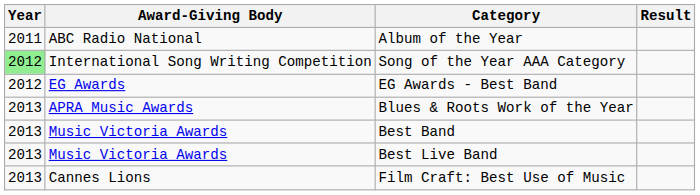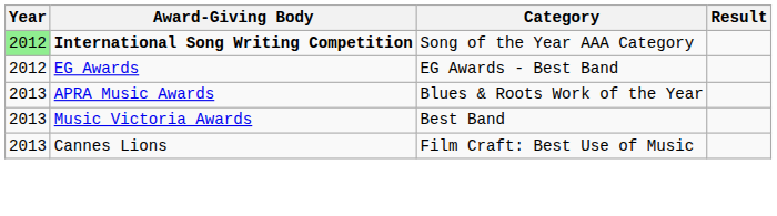- row: 2011 | ABC Radio National | Album of the Year
Song of the Year AAA Category | Award-Giving Body: normal -> bold
- row: 2013 | Music Victoria Awards | Best Live Band
